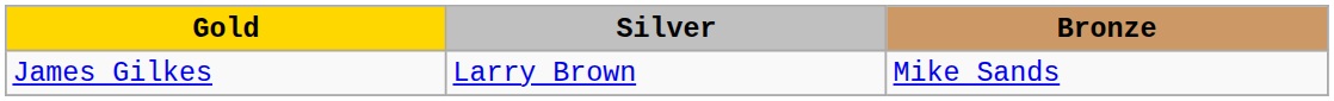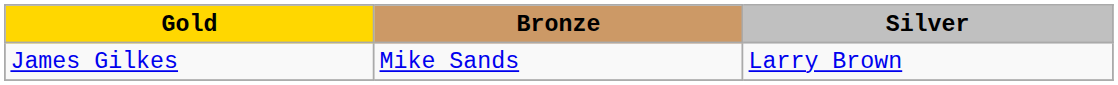columns swapped: Silver <-> Bronze
